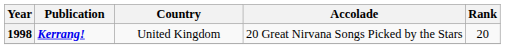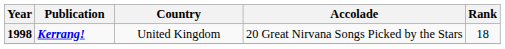1998 | Rank: 20 -> 18
